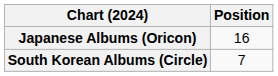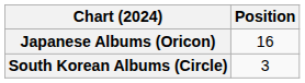South Korean Albums (Circle) | Position: 7 -> 3
